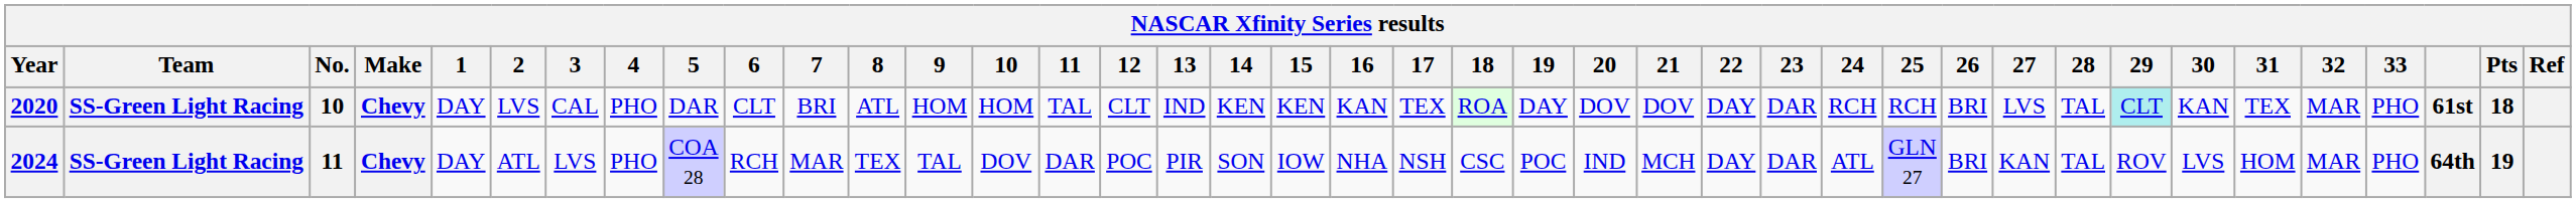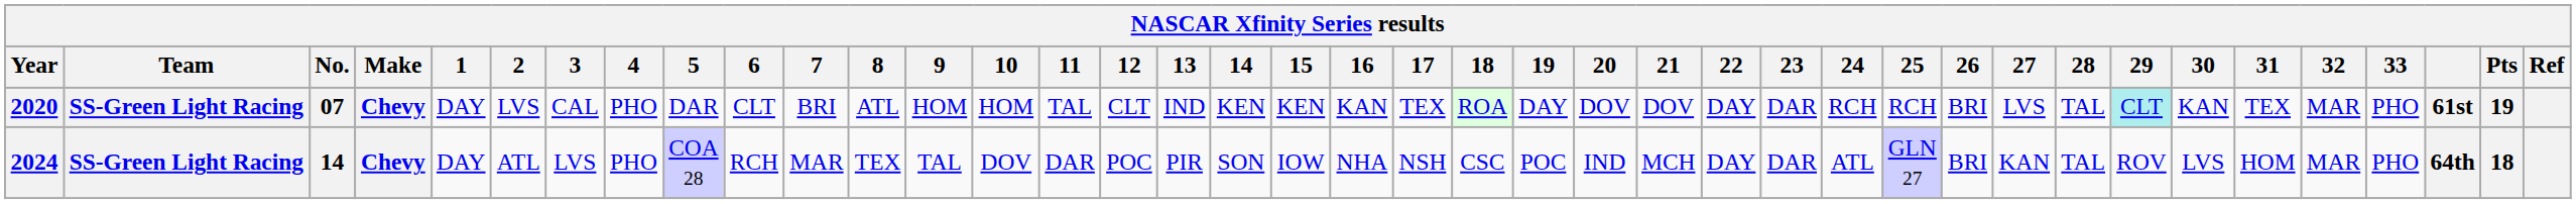2020 | No.: 10 -> 07
2020 | Pts: 18 -> 19
2024 | No.: 11 -> 14
2024 | Pts: 19 -> 18
